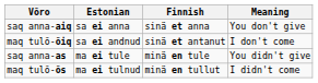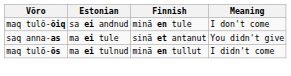- row: saq anna-aiq | sa ei anna | sinä et anna | You don't give
maq tulõ-õiq | Finnish: sinä et antanut -> minä en tule
saq anna-as | Finnish: minä en tule -> sinä et antanut
